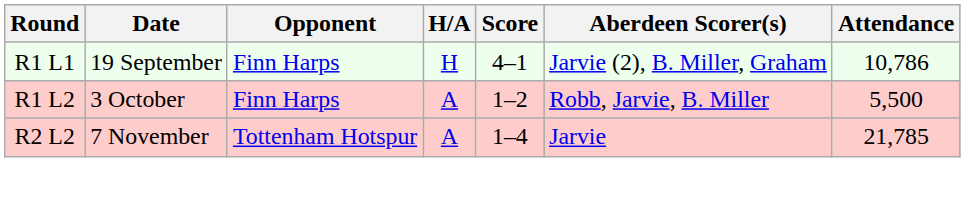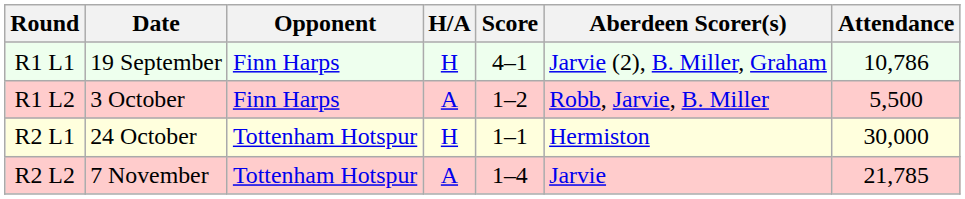+ row: R2 L1 | 24 October | Tottenham Hotspur | H | 1–1 | Hermiston | 30,000
